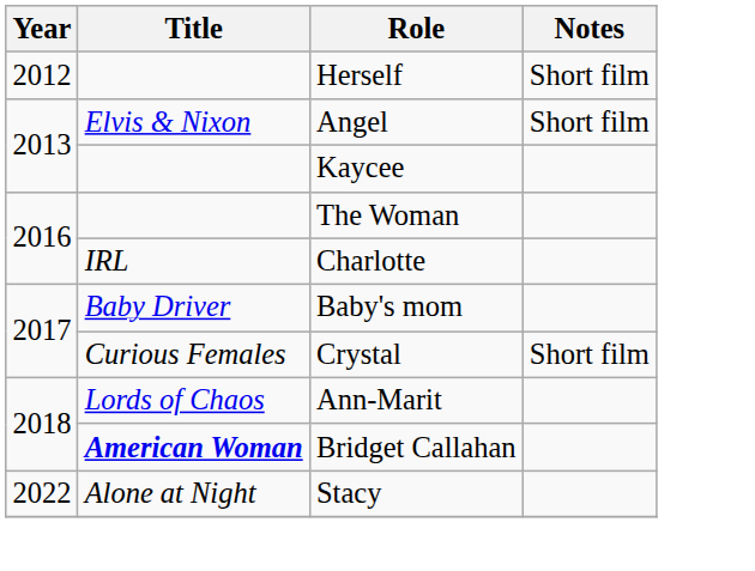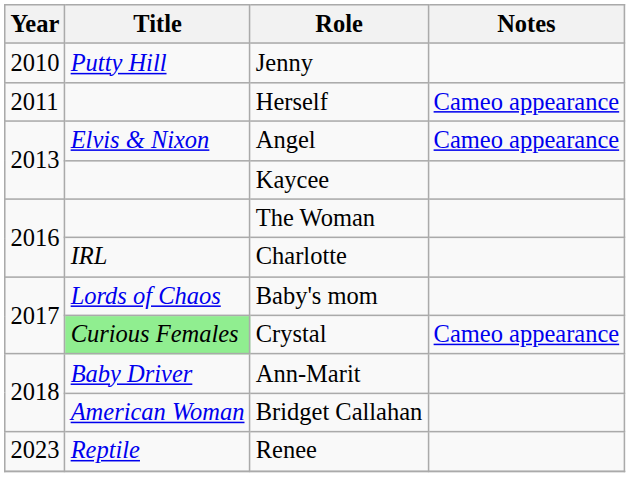+ row: 2010 | Putty Hill | Jenny
Herself | Year: 2012 -> 2011
Herself | Notes: Short film -> Cameo appearance
Angel | Notes: Short film -> Cameo appearance
Baby's mom | Title: Baby Driver -> Lords of Chaos
Crystal | Title: no background -> lightgreen background
Crystal | Notes: Short film -> Cameo appearance
Ann-Marit | Title: Lords of Chaos -> Baby Driver
Bridget Callahan | Title: bold -> normal
- row: 2022 | Alone at Night | Stacy
+ row: 2023 | Reptile | Renee
